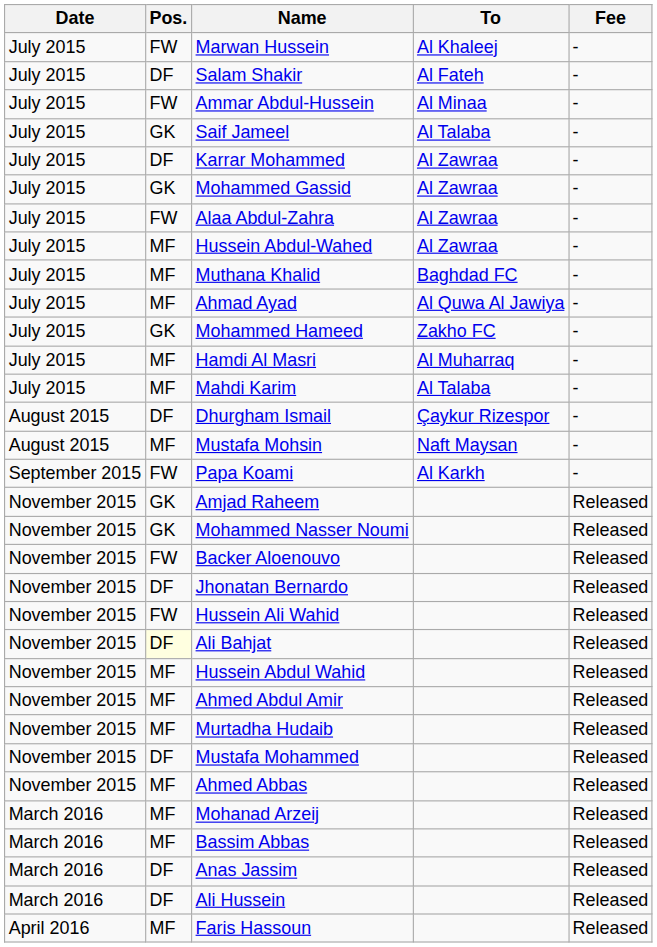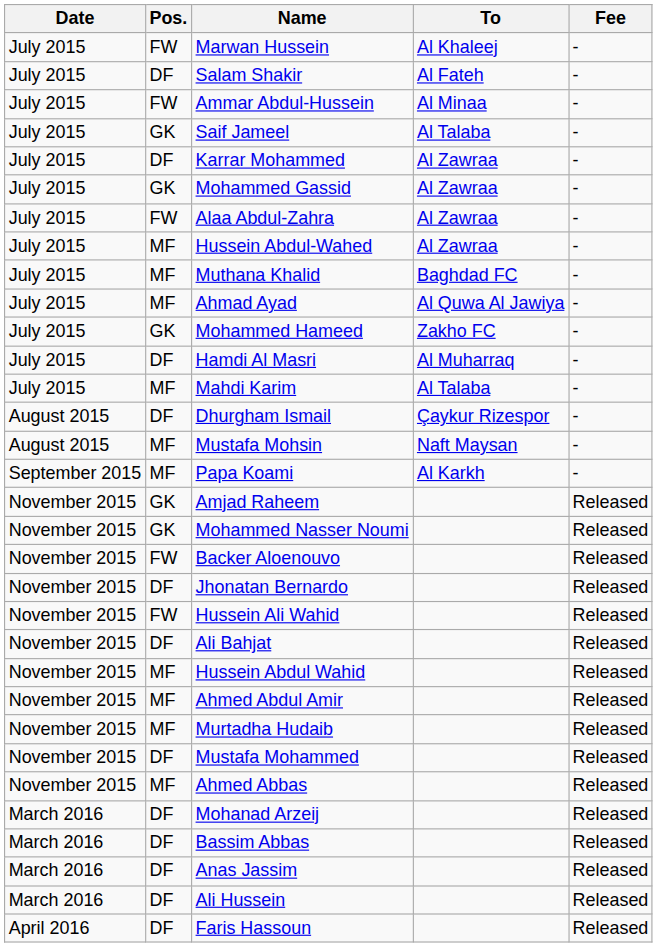Hamdi Al Masri | Pos.: MF -> DF
Papa Koami | Pos.: FW -> MF
Ali Bahjat | Pos.: lightyellow background -> no background
Mohanad Arzeij | Pos.: MF -> DF
Bassim Abbas | Pos.: MF -> DF
Faris Hassoun | Pos.: MF -> DF
